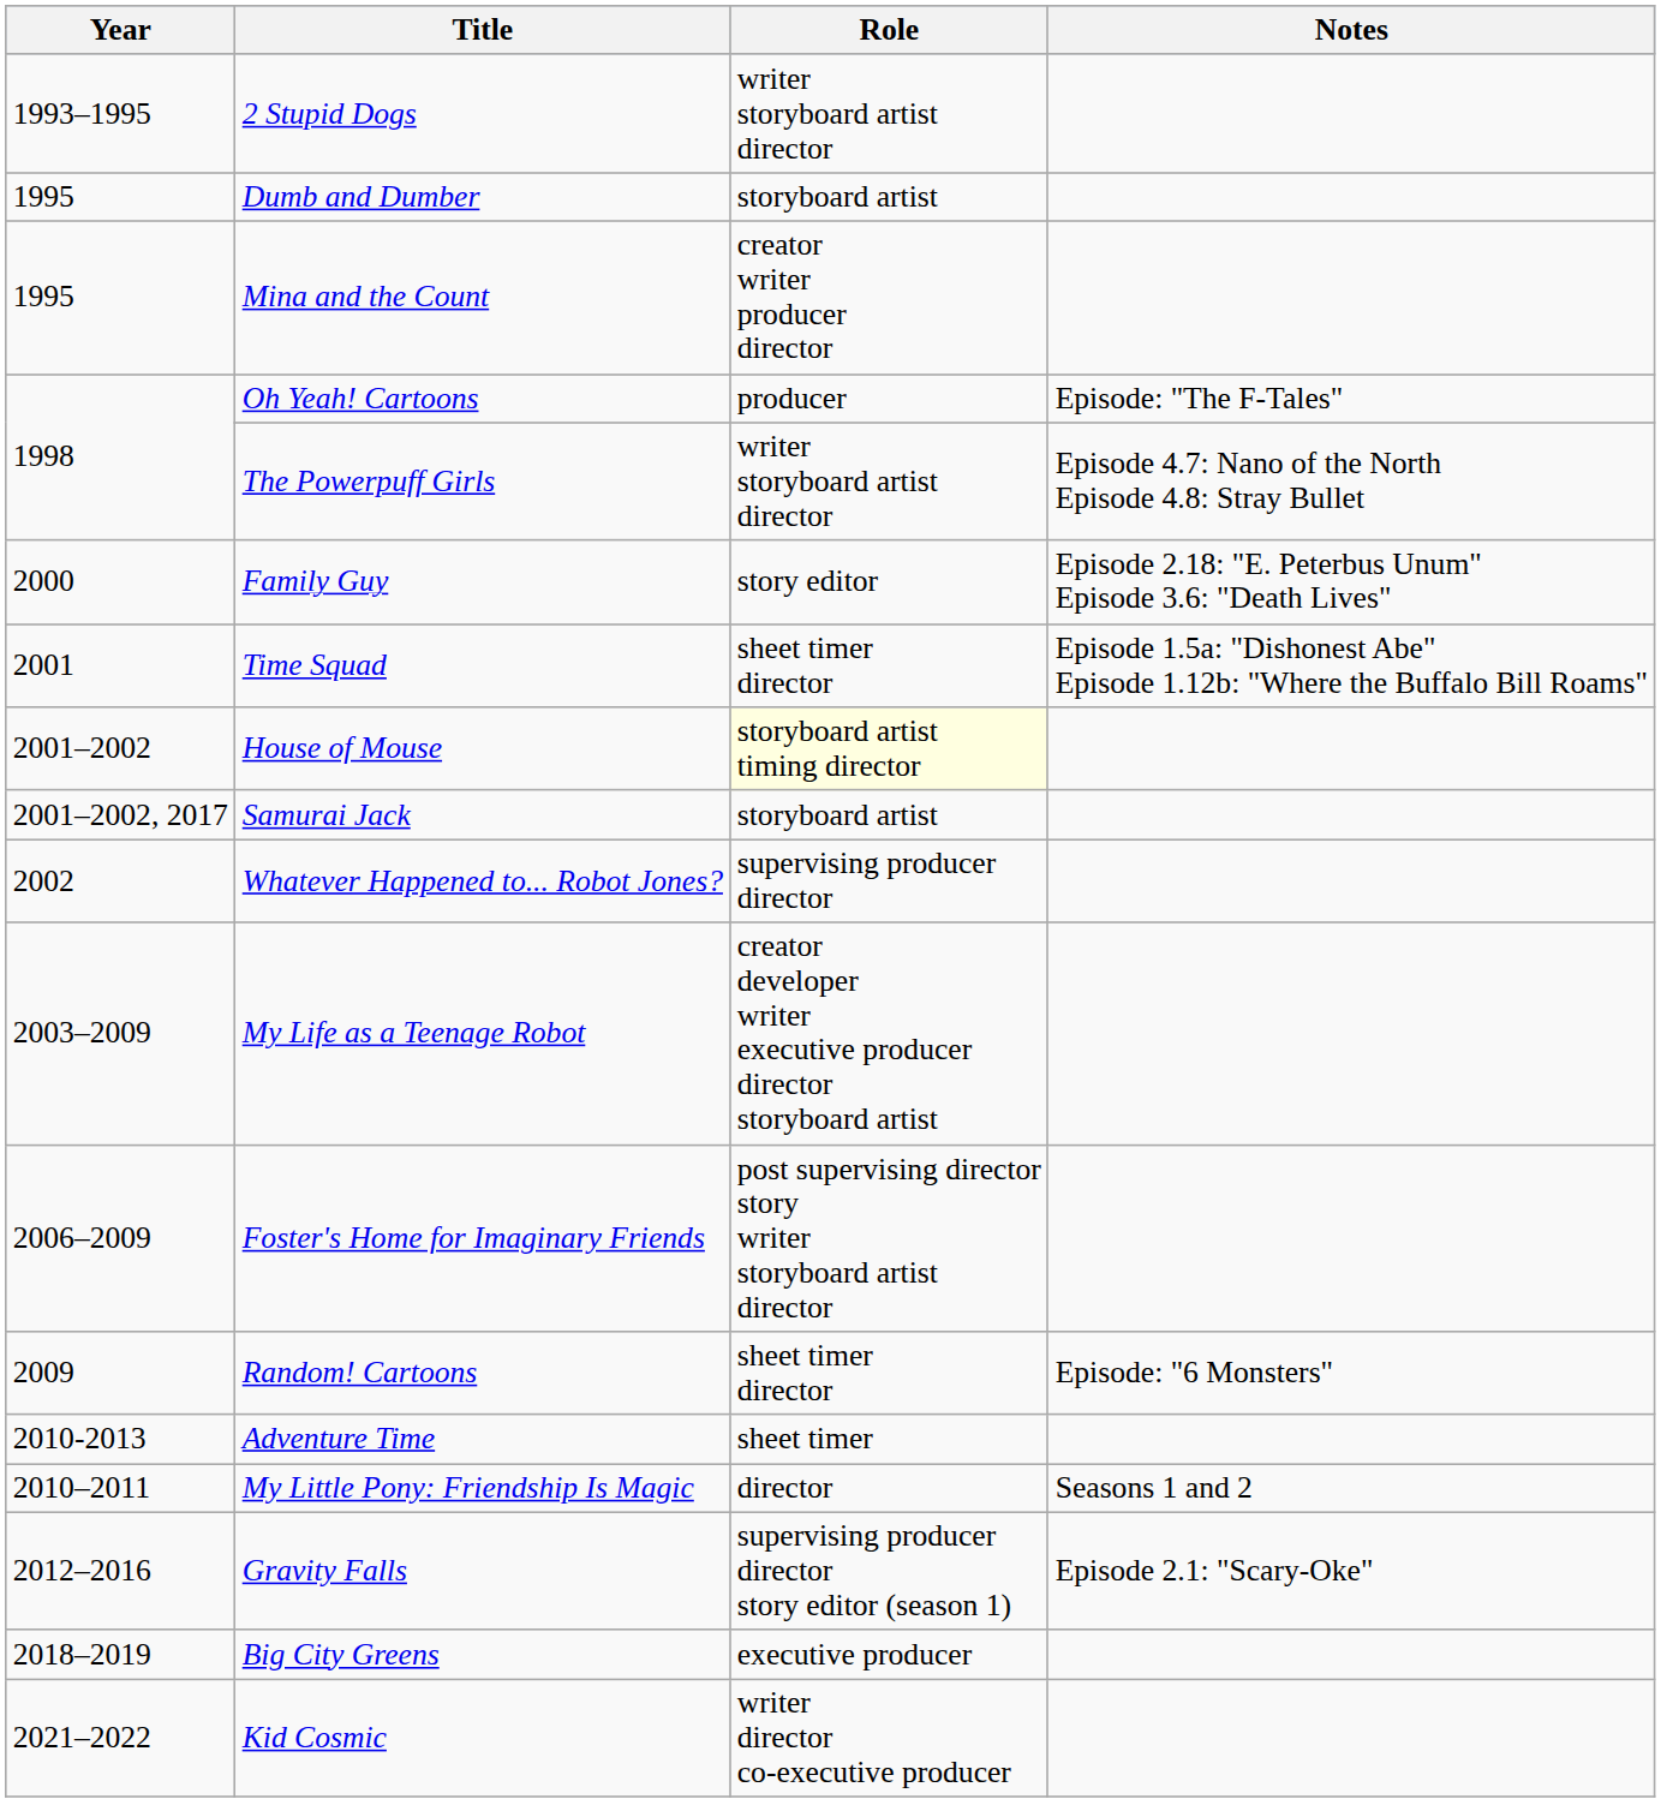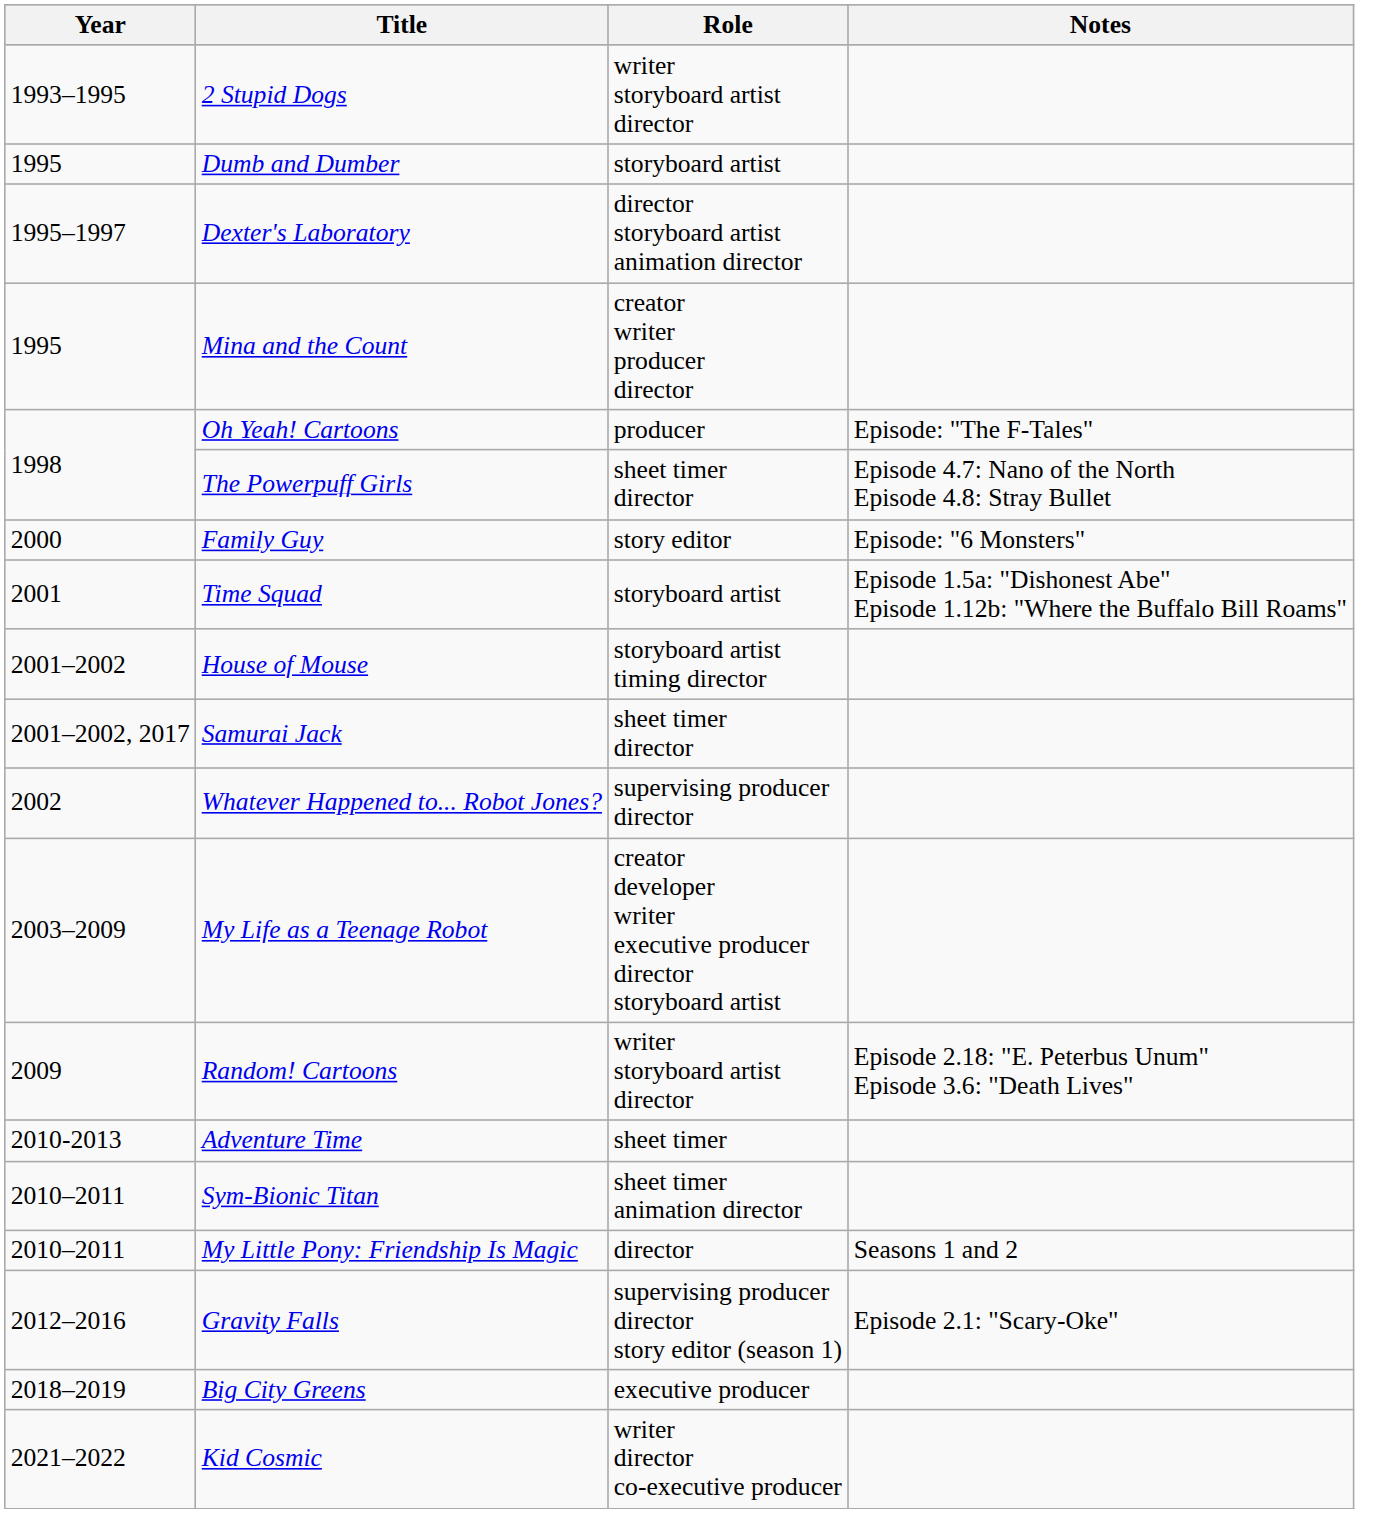+ row: 1995–1997 | Dexter's Laboratory | director storyboard artist animation director
The Powerpuff Girls | Role: writer storyboard artist director -> sheet timer director
Family Guy | Notes: Episode 2.18: "E. Peterbus Unum" Episode 3.6: "Death Lives" -> Episode: "6 Monsters"
Time Squad | Role: sheet timer director -> storyboard artist
House of Mouse | Role: lightyellow background -> no background
Samurai Jack | Role: storyboard artist -> sheet timer director
- row: 2006–2009 | Foster's Home for Imaginary Friends | post supervising director story writer storyboard artist director
Random! Cartoons | Role: sheet timer director -> writer storyboard artist director
Random! Cartoons | Notes: Episode: "6 Monsters" -> Episode 2.18: "E. Peterbus Unum" Episode 3.6: "Death Lives"
+ row: 2010–2011 | Sym-Bionic Titan | sheet timer animation director
